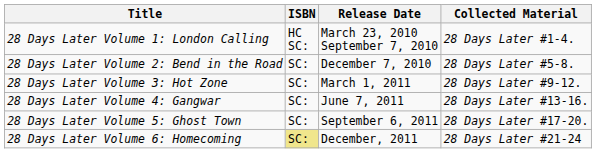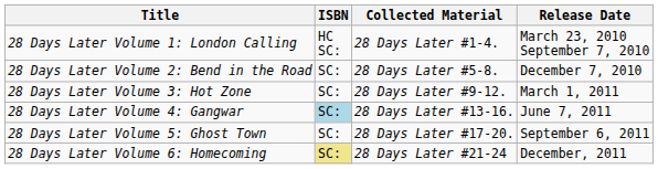columns swapped: Release Date <-> Collected Material
28 Days Later Volume 4: Gangwar | ISBN: no background -> lightblue background
